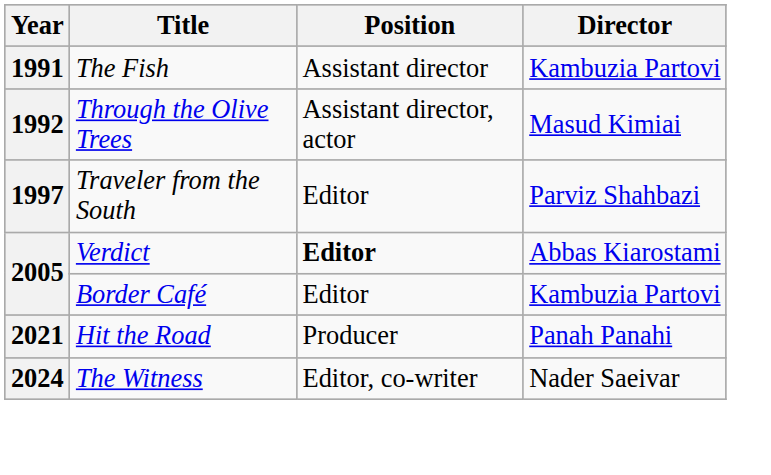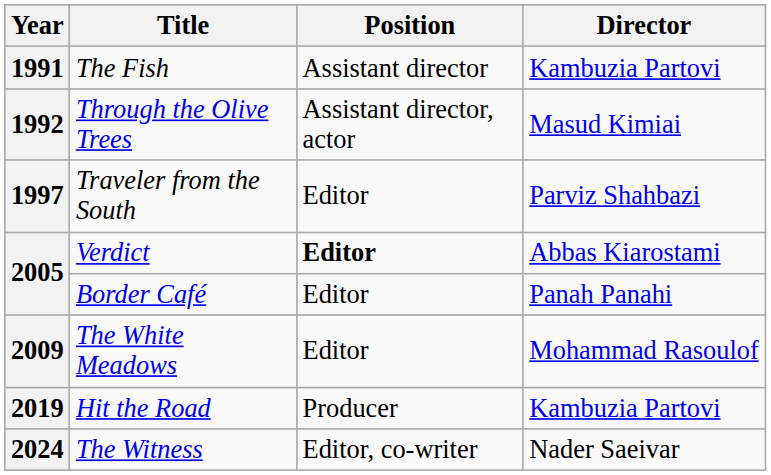Border Café | Director: Kambuzia Partovi -> Panah Panahi
+ row: 2009 | The White Meadows | Editor | Mohammad Rasoulof
Hit the Road | Year: 2021 -> 2019
Hit the Road | Director: Panah Panahi -> Kambuzia Partovi
